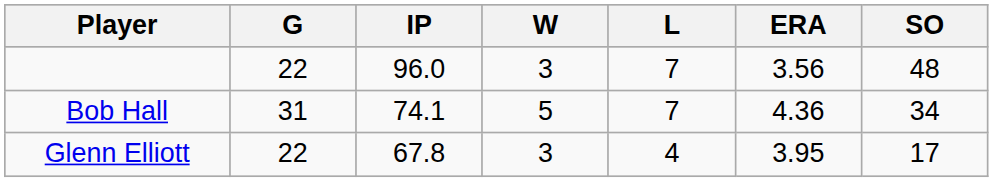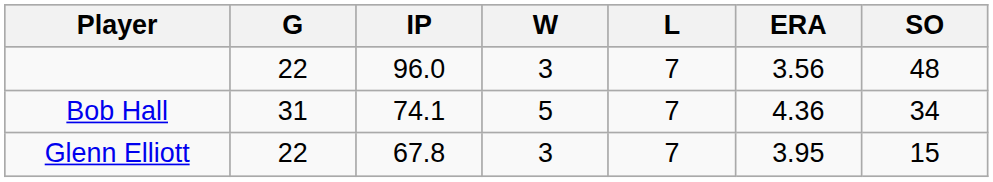Glenn Elliott | L: 4 -> 7
Glenn Elliott | SO: 17 -> 15
